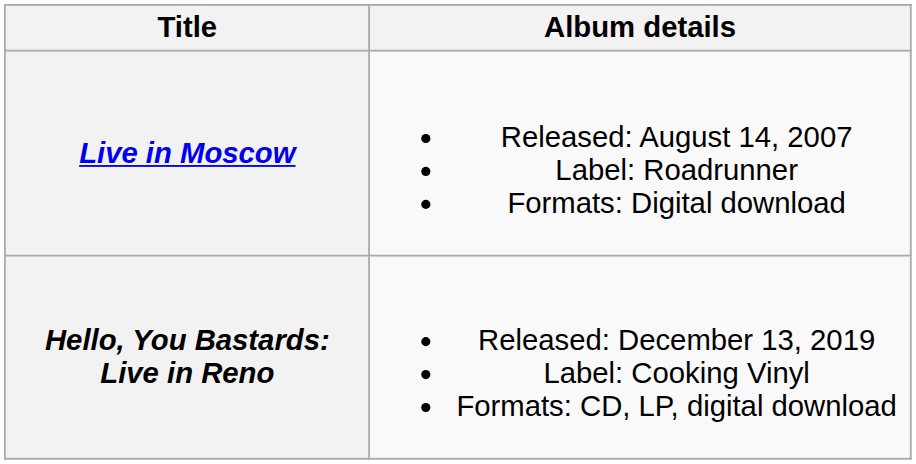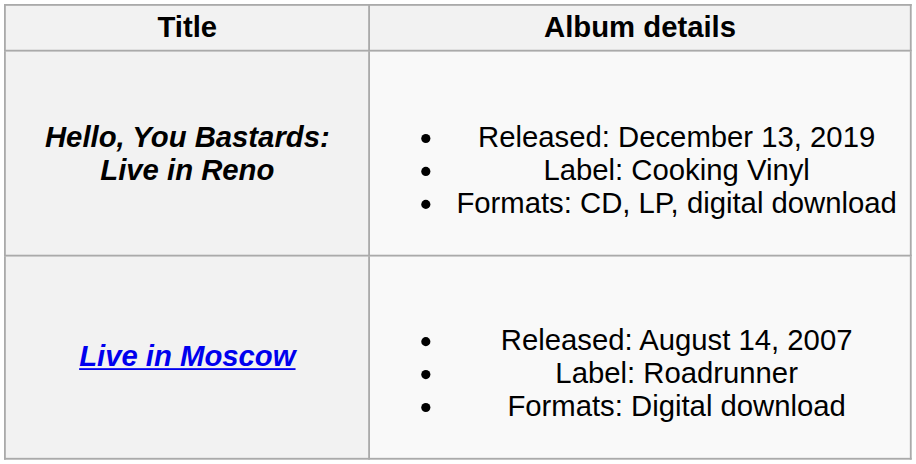rows swapped: Live in Moscow <-> Hello, You Bastards: Live in Reno
